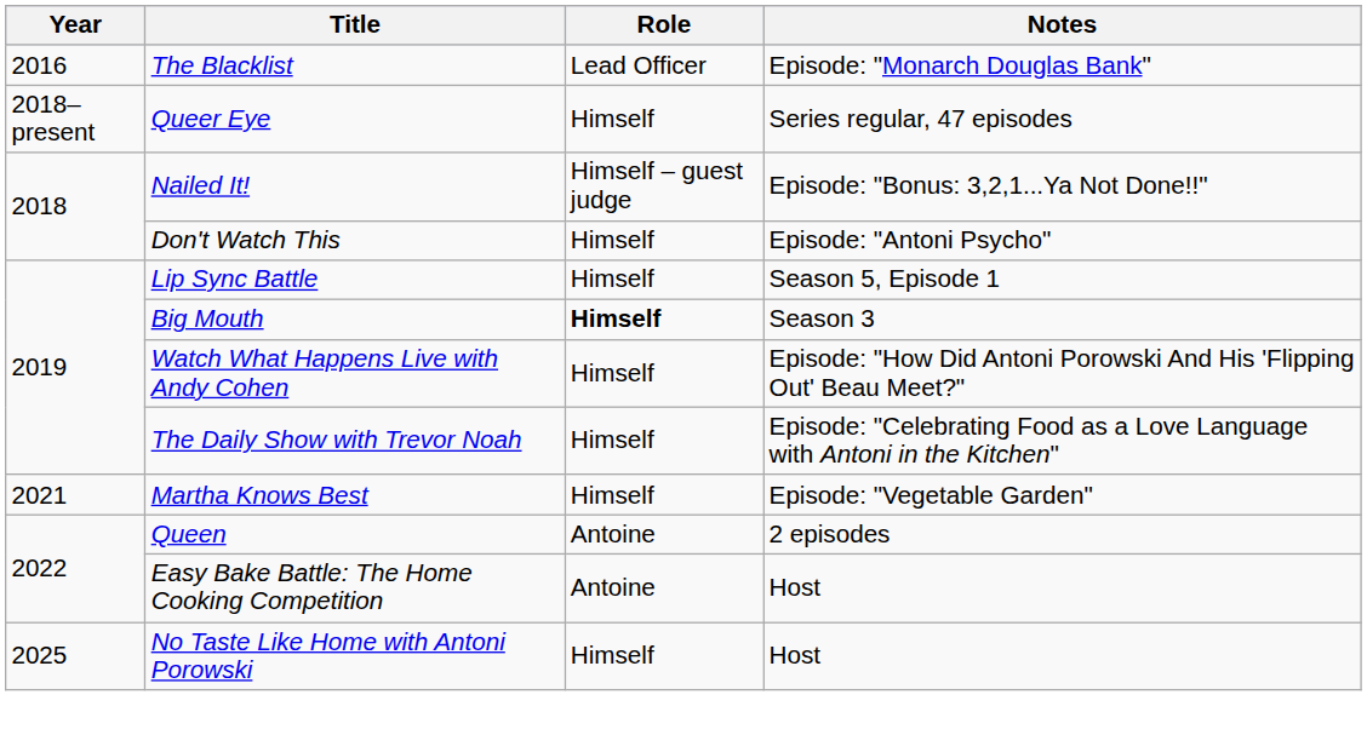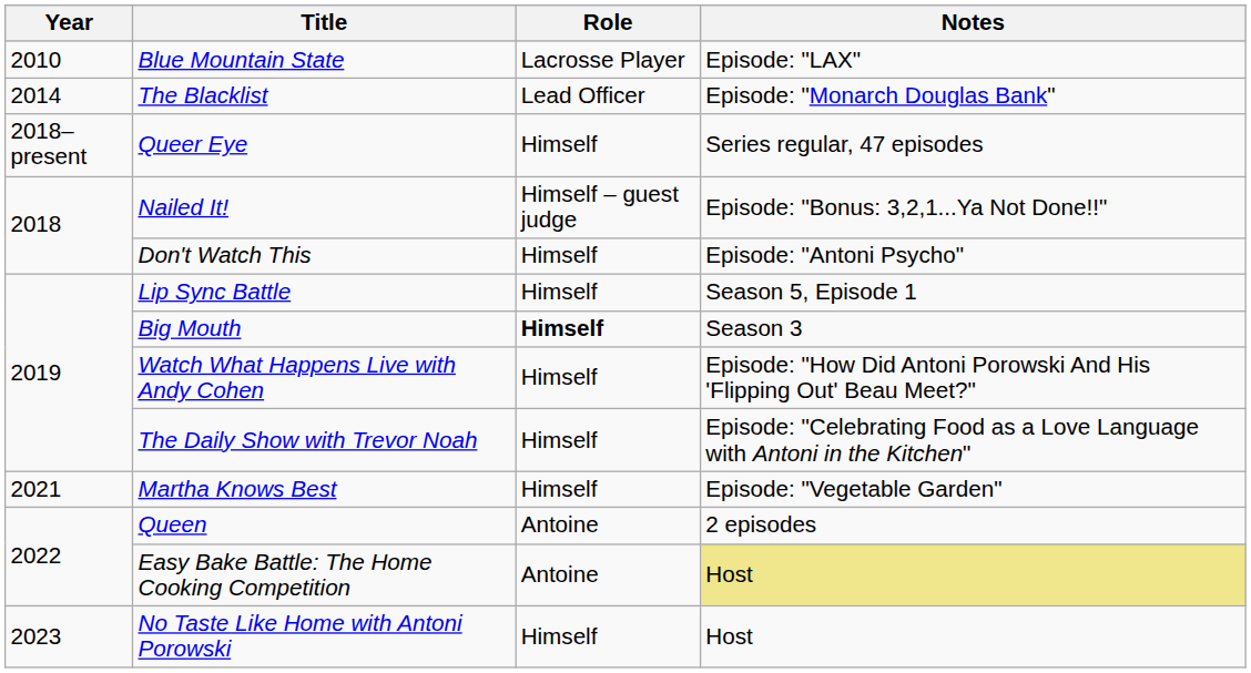+ row: 2010 | Blue Mountain State | Lacrosse Player | Episode: "LAX"
The Blacklist | Year: 2016 -> 2014
Easy Bake Battle: The Home Cooking Competition | Notes: no background -> khaki background
No Taste Like Home with Antoni Porowski | Year: 2025 -> 2023
